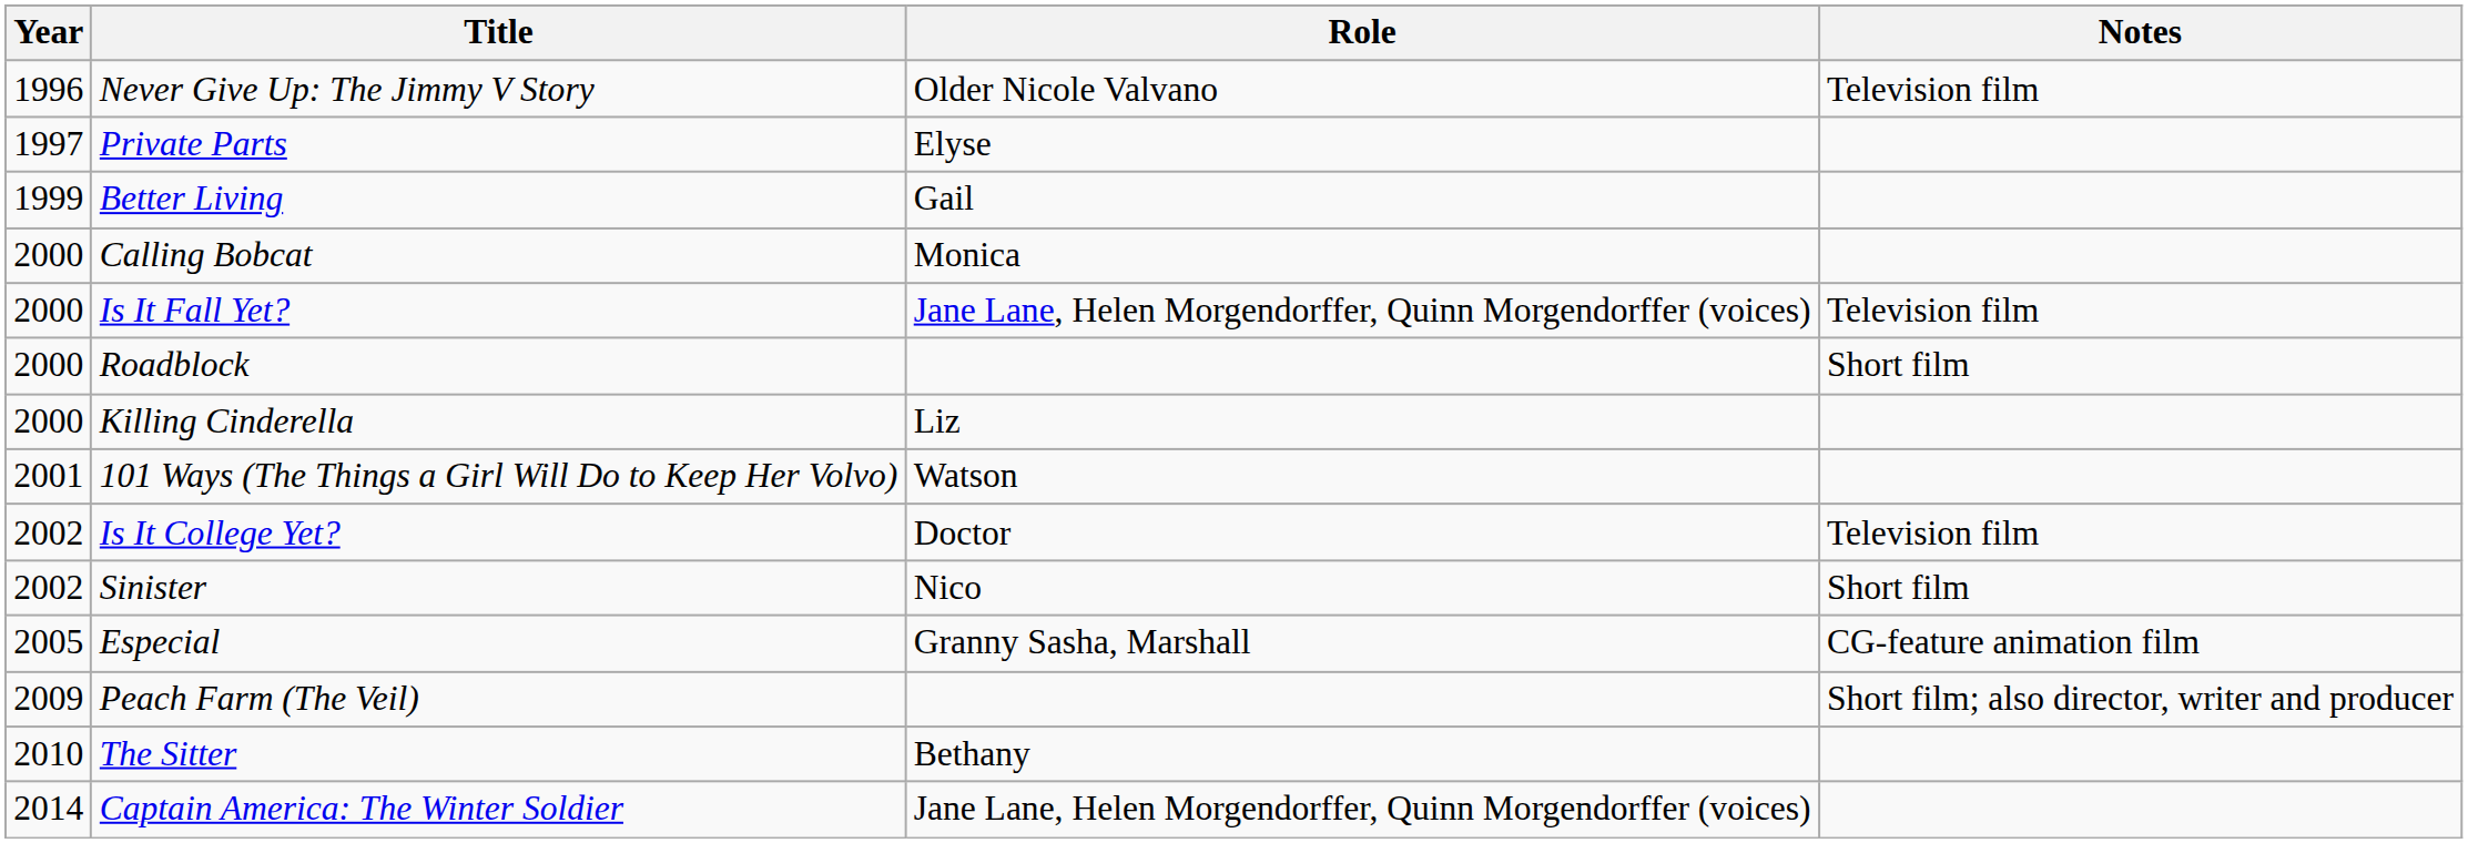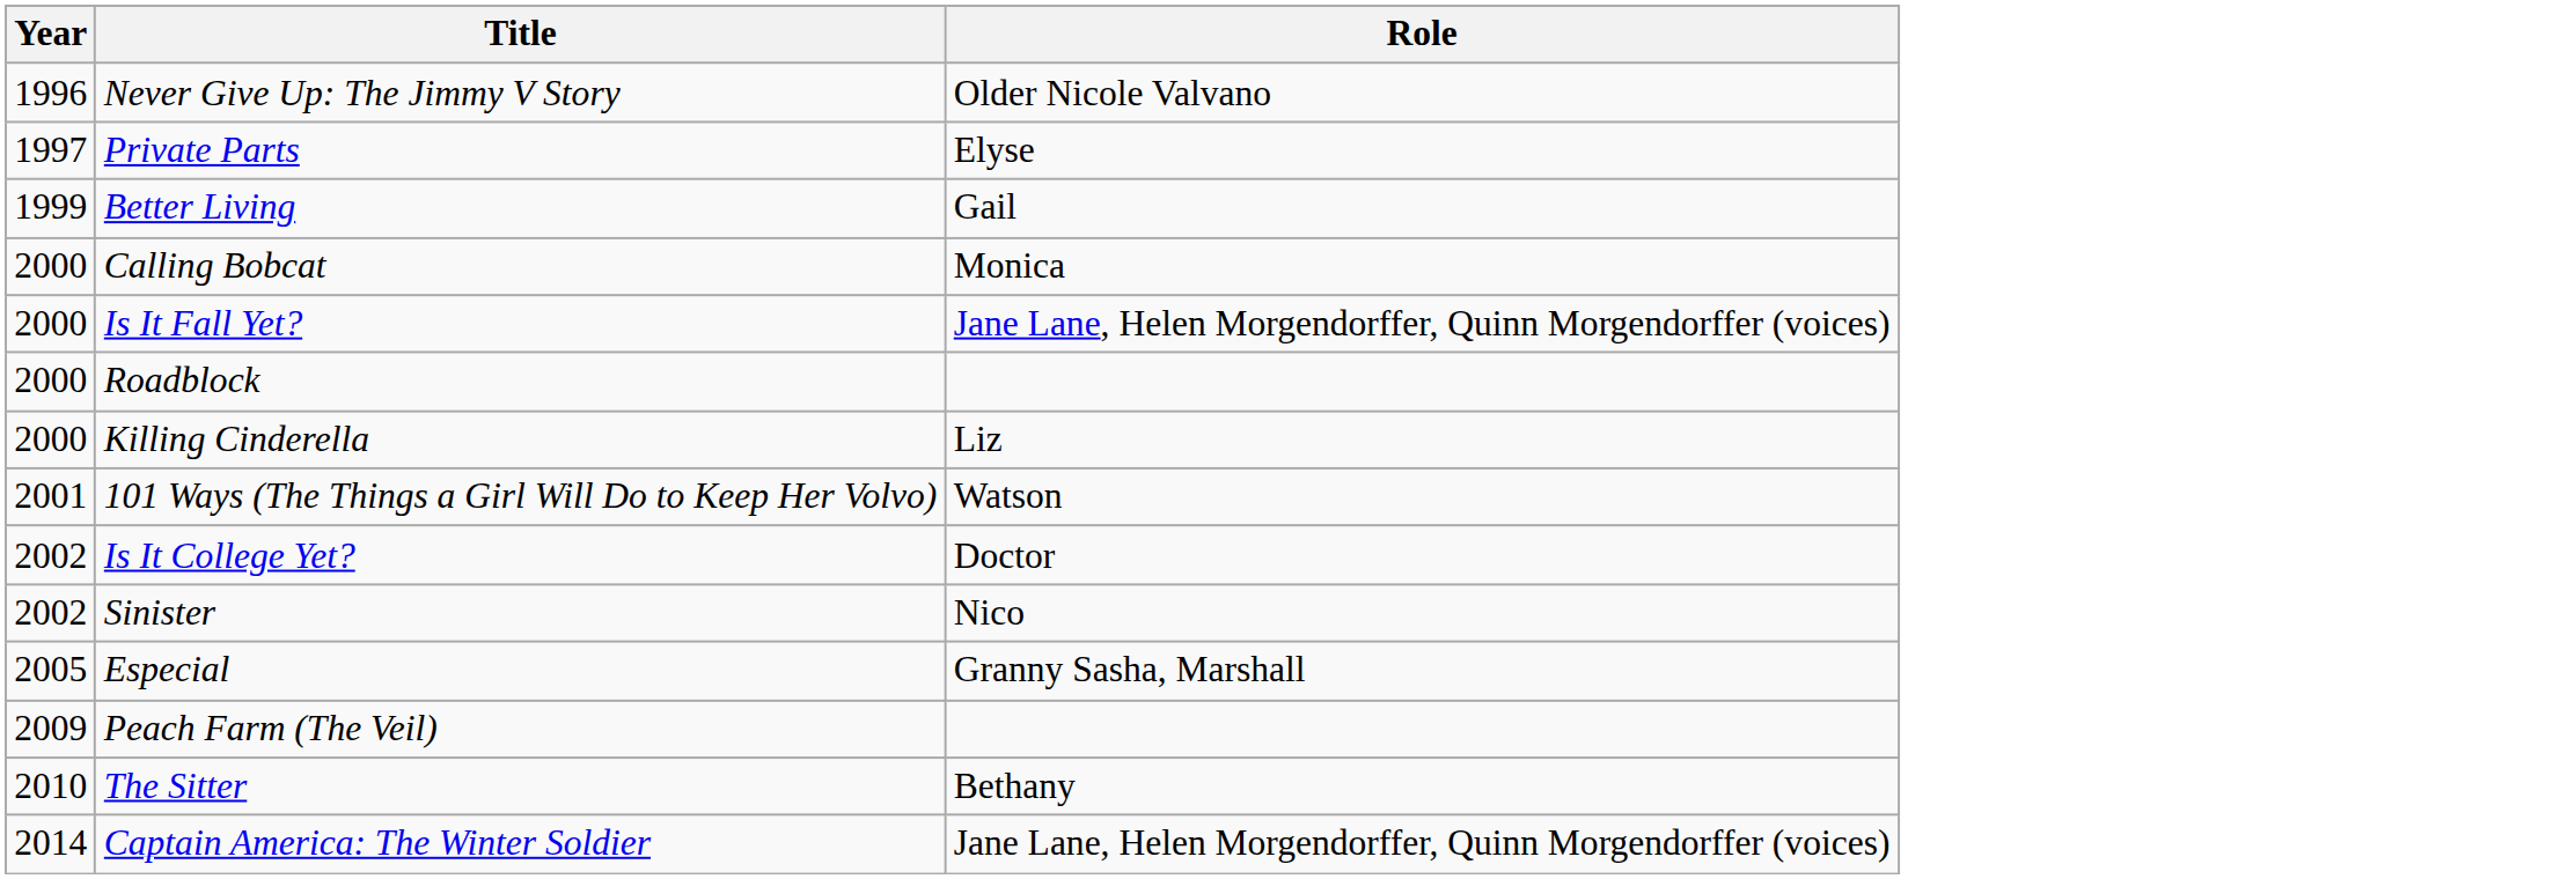- column: Notes | Television film | Television film | Short film | Television film | Short film | CG-feature animation film | Short film; also director, writer and producer
